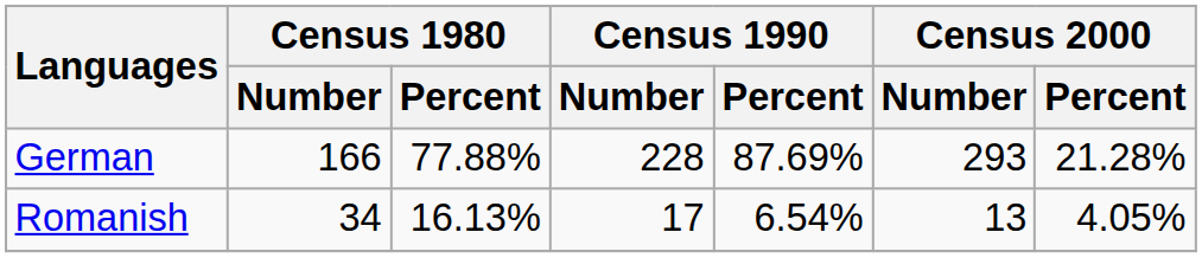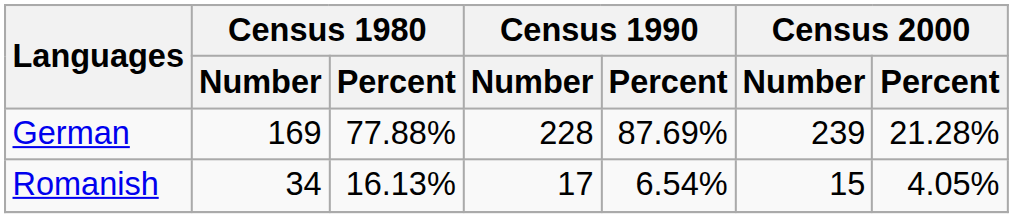German | Census 1980 / Number: 166 -> 169
German | Census 2000 / Number: 293 -> 239
Romanish | Census 2000 / Number: 13 -> 15
